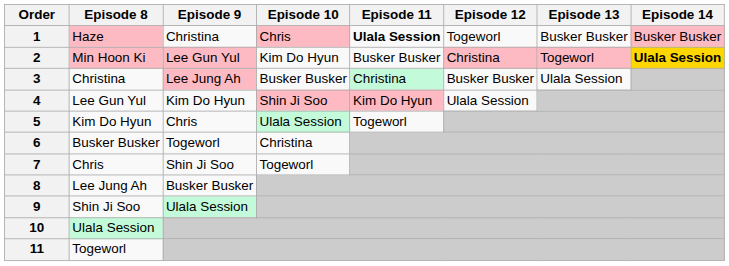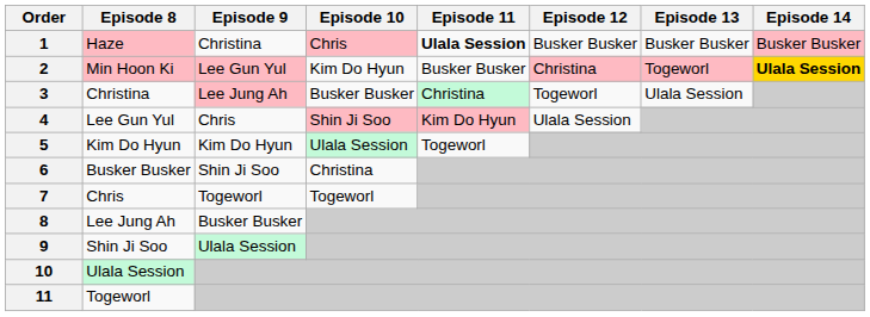1 | Episode 12: Togeworl -> Busker Busker
3 | Episode 12: Busker Busker -> Togeworl
4 | Episode 9: Kim Do Hyun -> Chris
5 | Episode 9: Chris -> Kim Do Hyun
6 | Episode 9: Togeworl -> Shin Ji Soo
7 | Episode 9: Shin Ji Soo -> Togeworl
